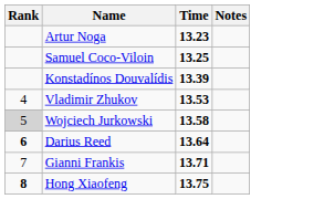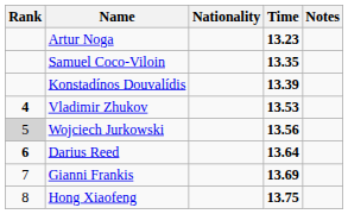+ column: Nationality
Samuel Coco-Viloin | Time: 13.25 -> 13.35
Vladimir Zhukov | Rank: normal -> bold
Wojciech Jurkowski | Time: 13.58 -> 13.56
Gianni Frankis | Time: 13.71 -> 13.69
Hong Xiaofeng | Rank: bold -> normal
